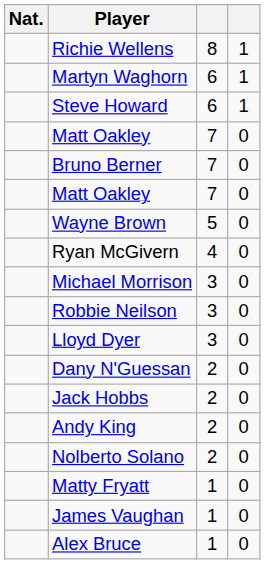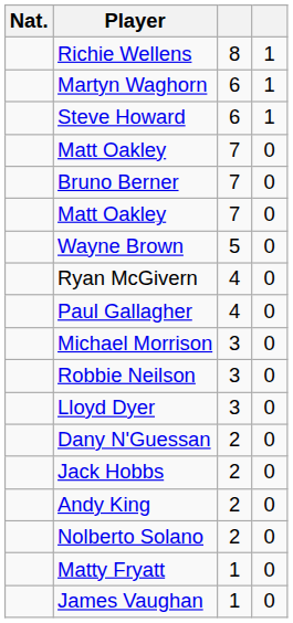+ row: Paul Gallagher | 4 | 0
- row: Alex Bruce | 1 | 0
